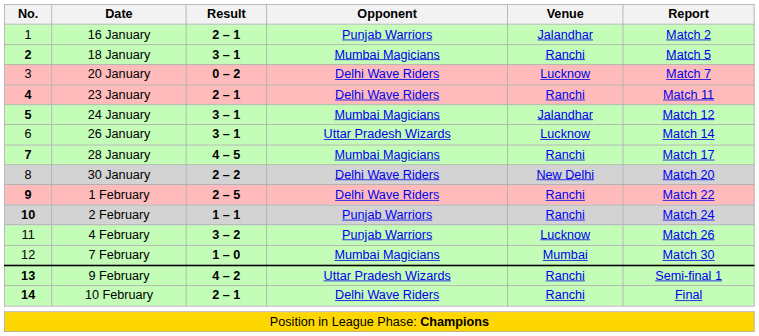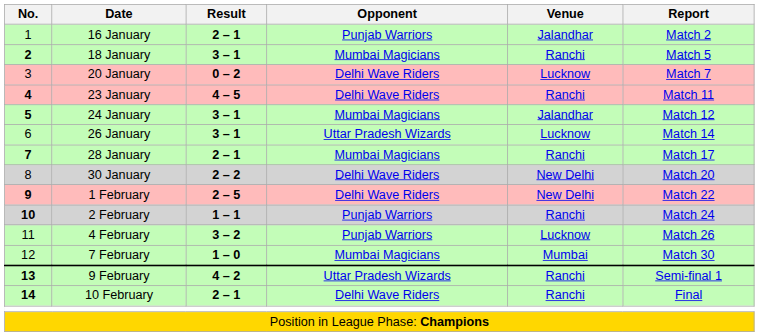23 January | Result: 2 – 1 -> 4 – 5
28 January | Result: 4 – 5 -> 2 – 1
1 February | Venue: Ranchi -> New Delhi
